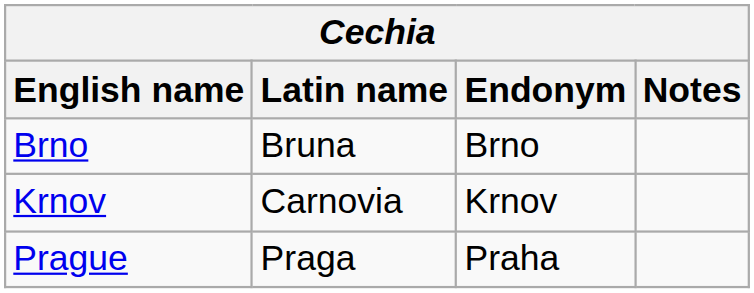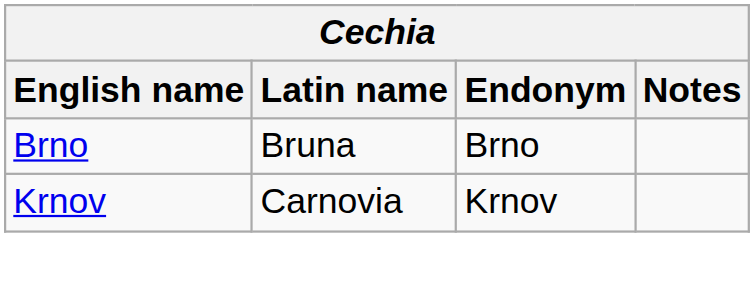- row: Prague | Praga | Praha
